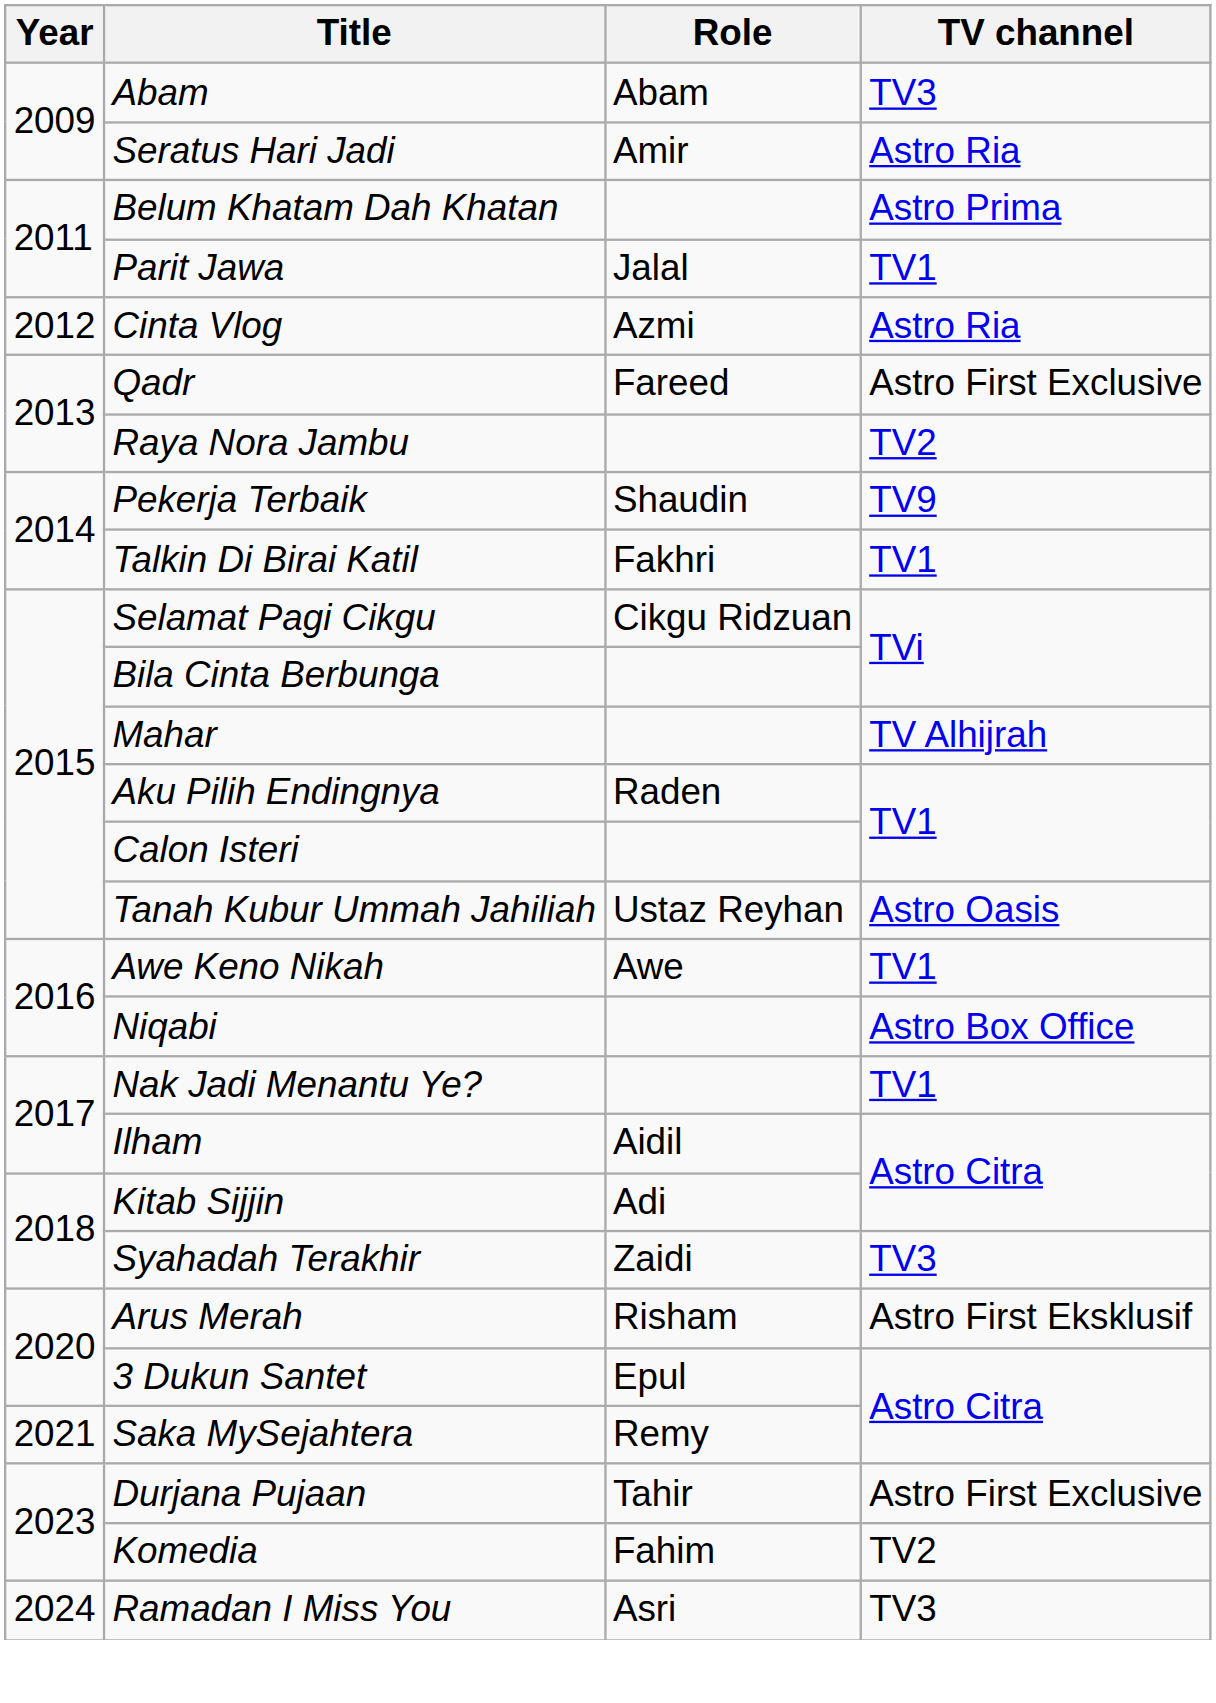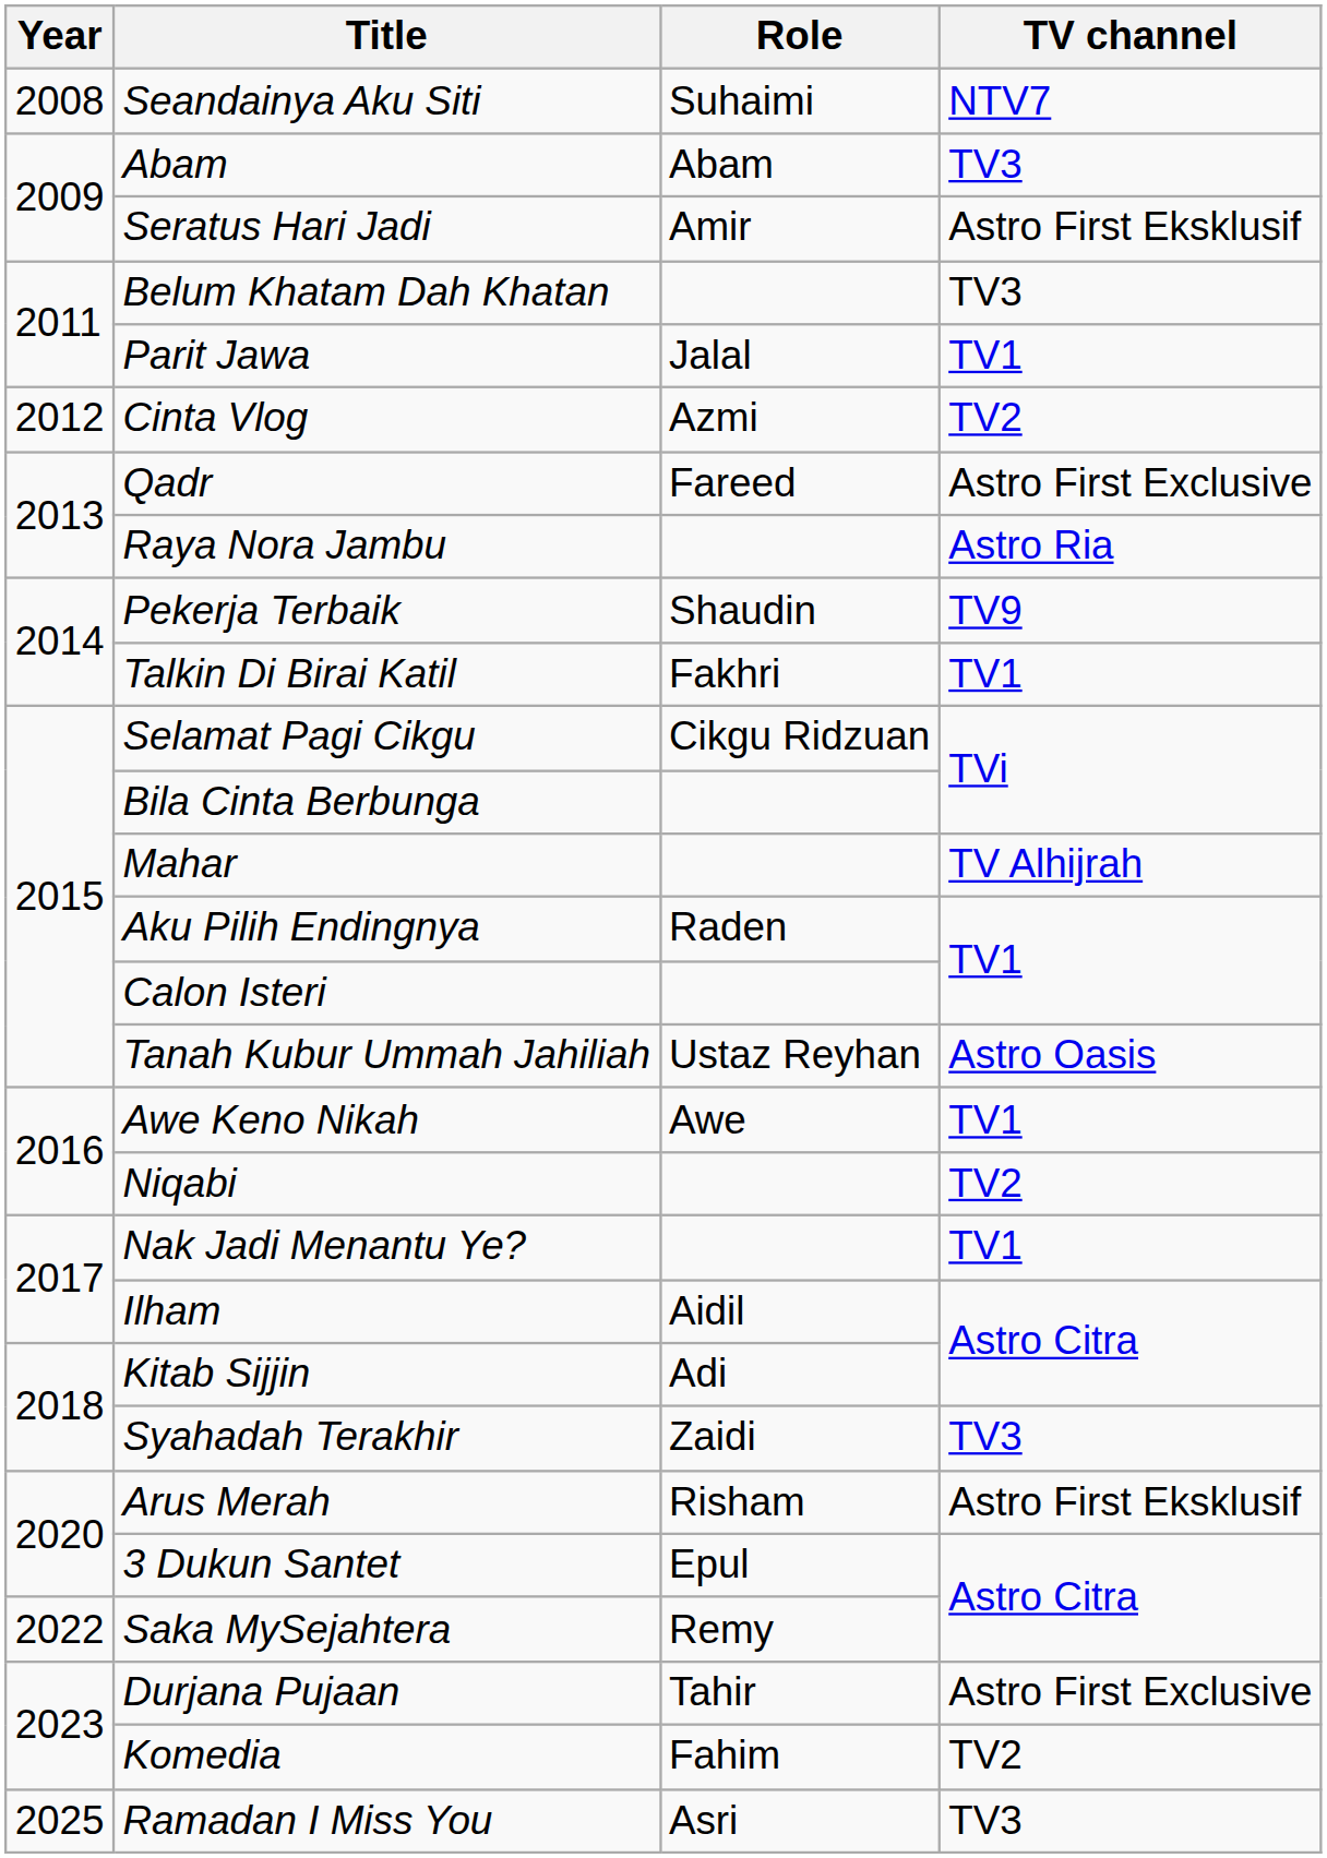+ row: 2008 | Seandainya Aku Siti | Suhaimi | NTV7
Seratus Hari Jadi | TV channel: Astro Ria -> Astro First Eksklusif
Belum Khatam Dah Khatan | TV channel: Astro Prima -> TV3
Cinta Vlog | TV channel: Astro Ria -> TV2
Raya Nora Jambu | TV channel: TV2 -> Astro Ria
Niqabi | TV channel: Astro Box Office -> TV2
Saka MySejahtera | Year: 2021 -> 2022
Ramadan I Miss You | Year: 2024 -> 2025
